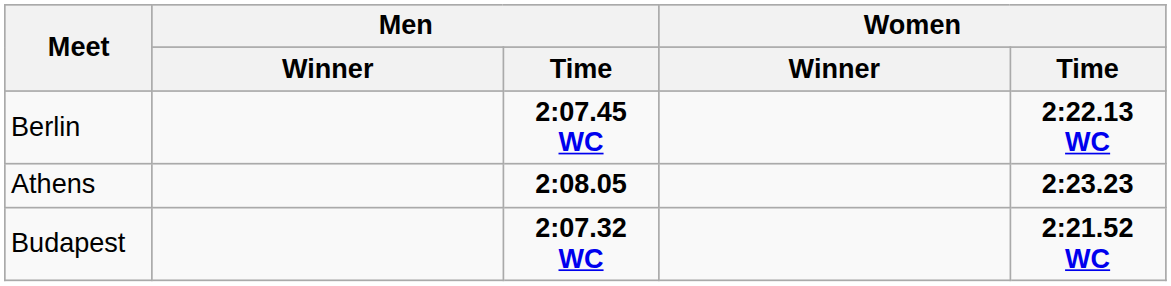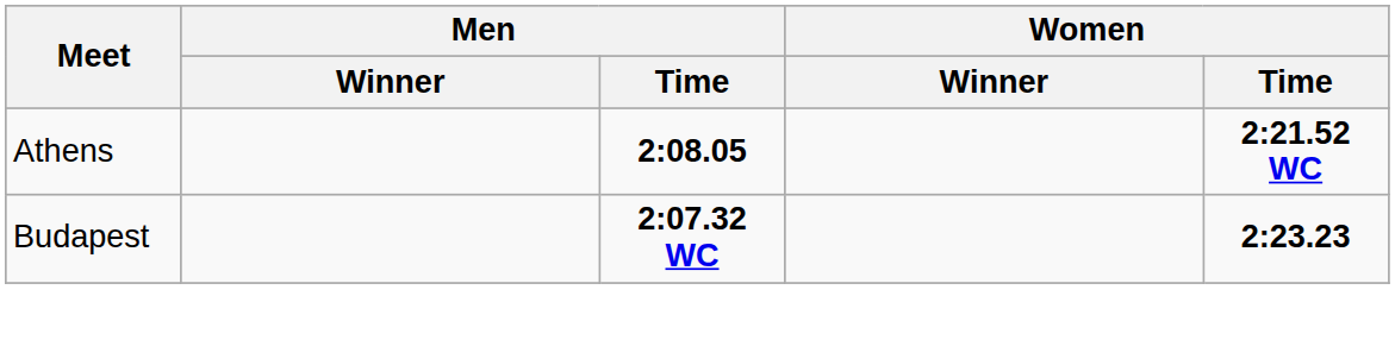- row: Berlin | 2:07.45 WC | 2:22.13 WC
Athens | Women / Time: 2:23.23 -> 2:21.52 WC
Budapest | Women / Time: 2:21.52 WC -> 2:23.23
